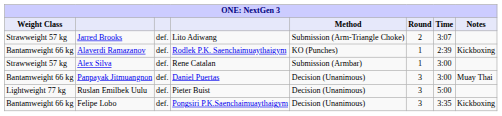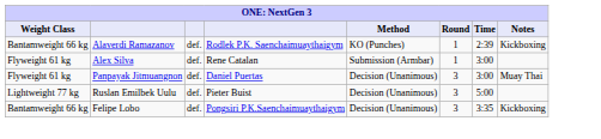- row: Strawweight 57 kg | Jarred Brooks | def. | Lito Adiwang | Submission (Arm-Triangle Choke) | 2 | 3:07
Alex Silva | Weight Class: Strawweight 57 kg -> Flyweight 61 kg
Panpayak Jitmuangnon | Weight Class: Bantamweight 66 kg -> Flyweight 61 kg
